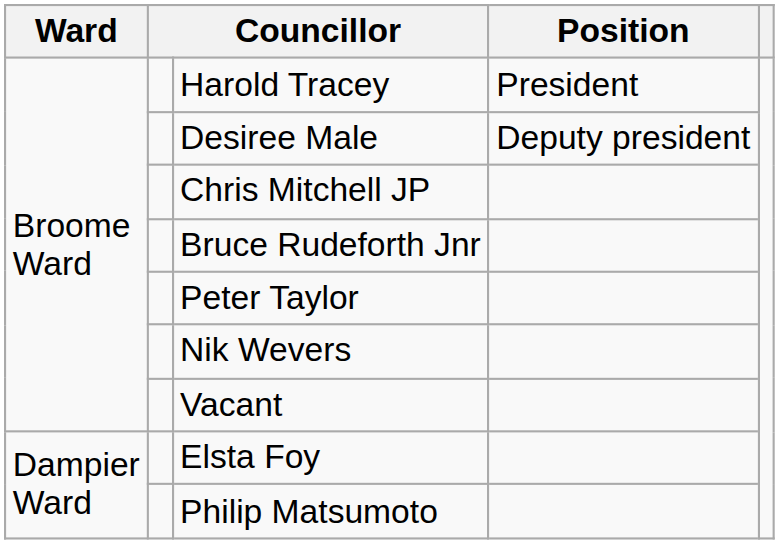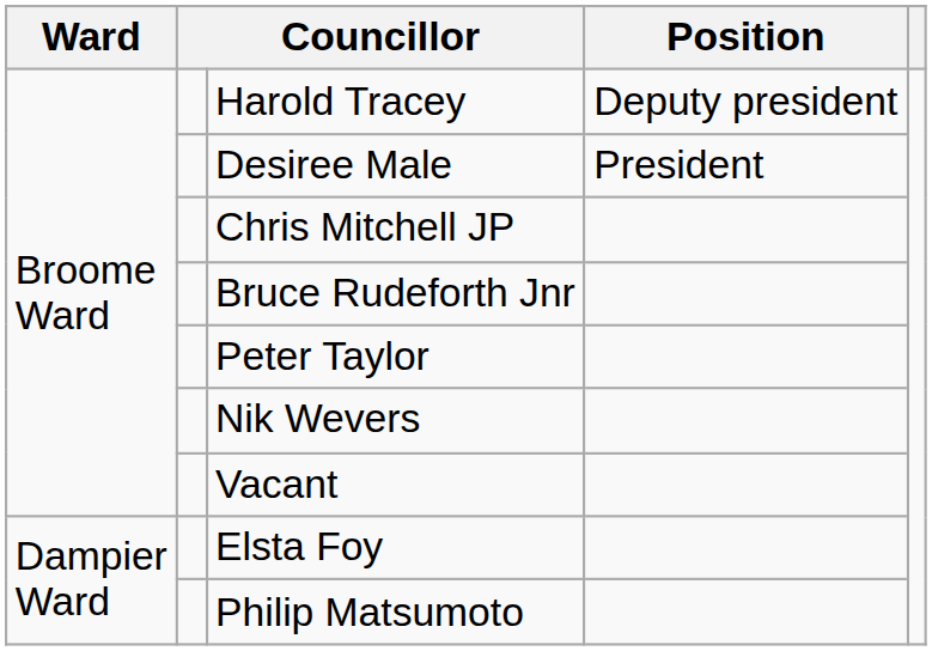Harold Tracey | Position: President -> Deputy president
Desiree Male | Position: Deputy president -> President
